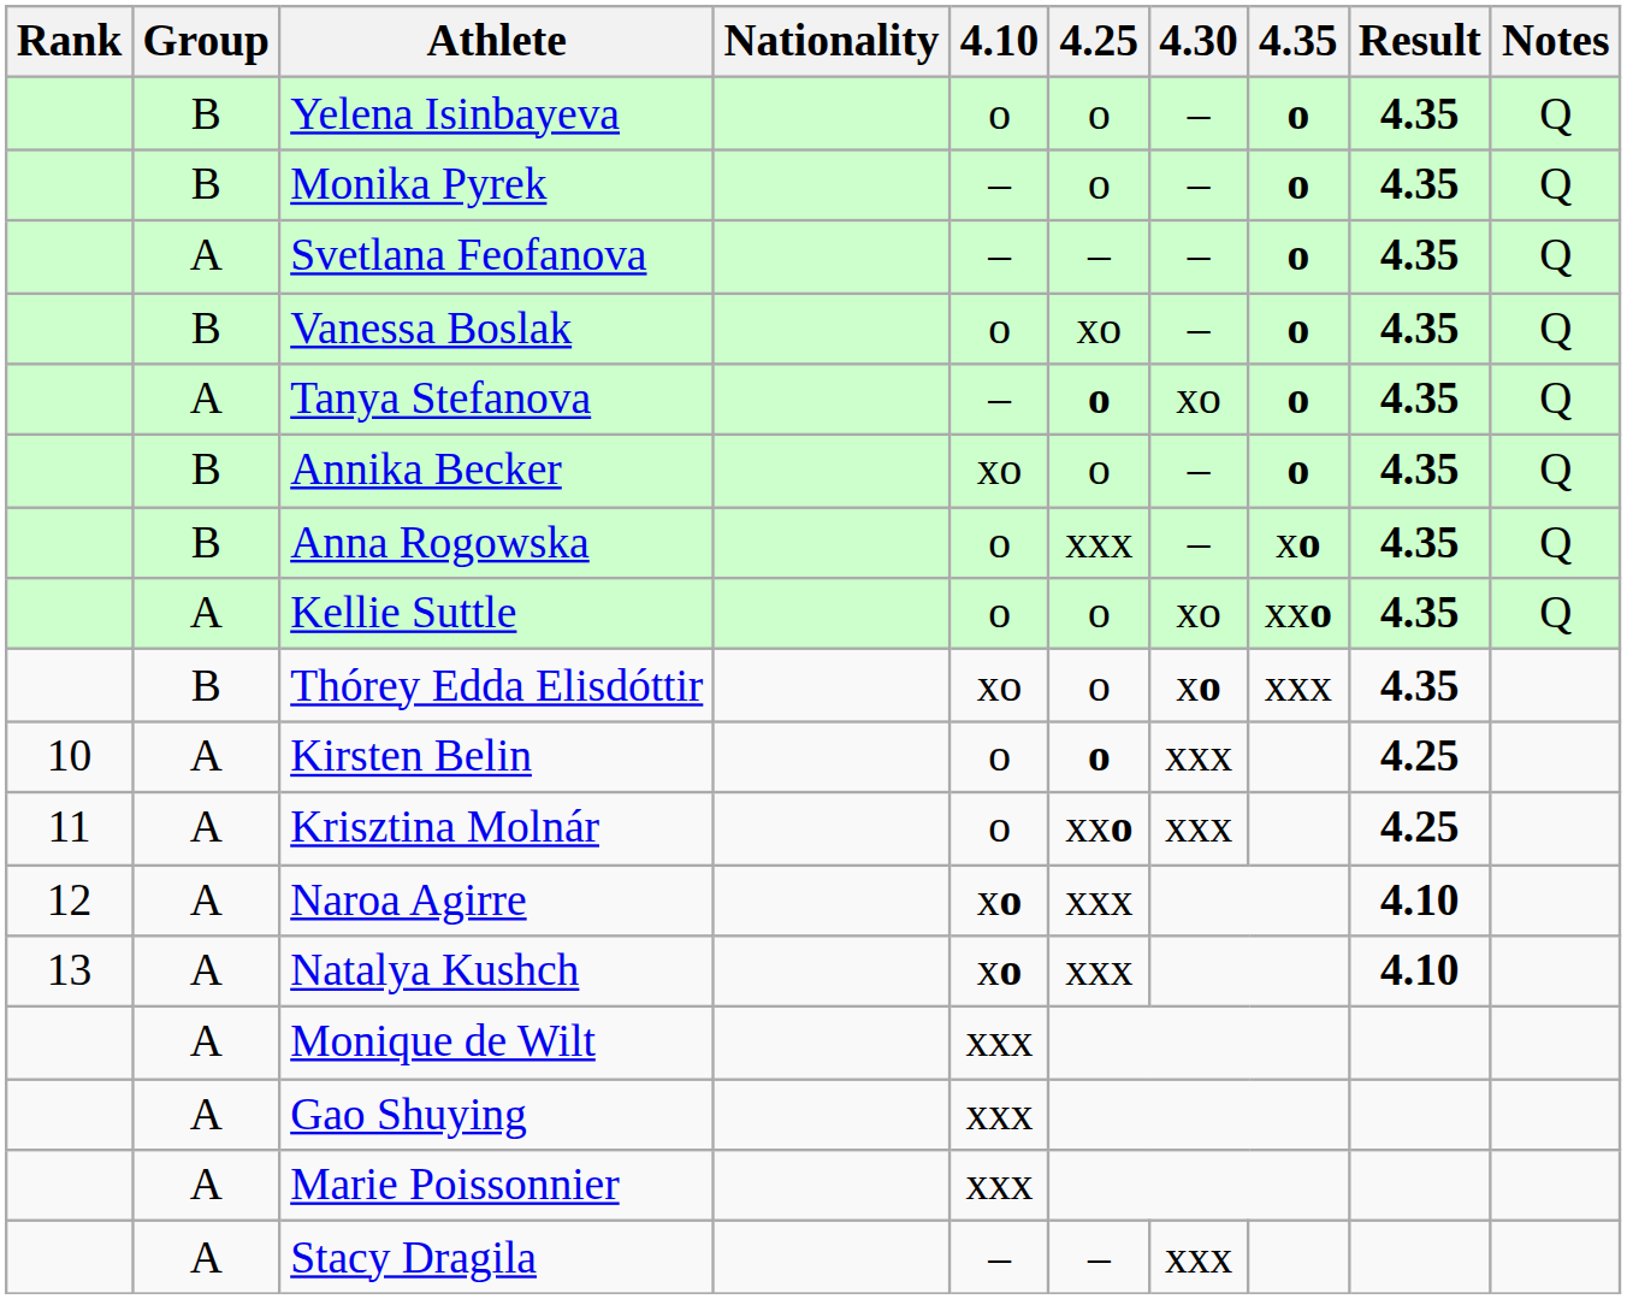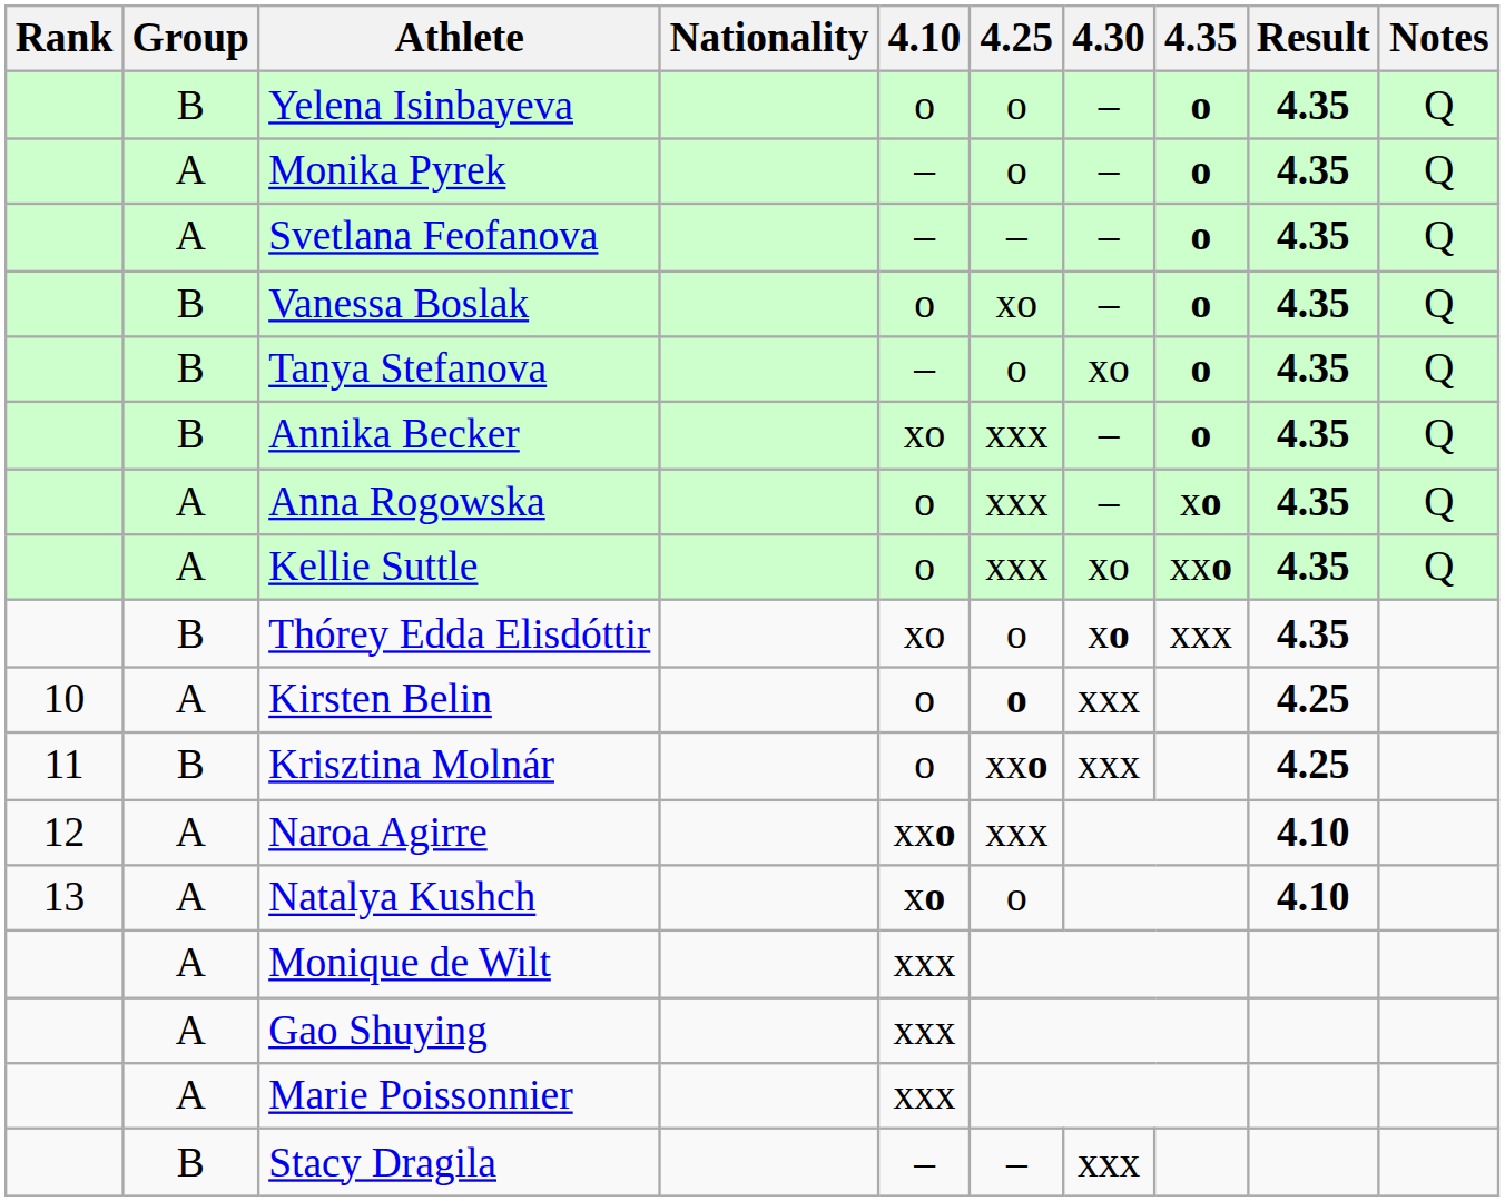Monika Pyrek | Group: B -> A
Tanya Stefanova | Group: A -> B
Tanya Stefanova | 4.25: bold -> normal
Annika Becker | 4.25: o -> xxx
Anna Rogowska | Group: B -> A
Kellie Suttle | 4.25: o -> xxx
Krisztina Molnár | Group: A -> B
Naroa Agirre | 4.10: xo -> xxo
Natalya Kushch | 4.25: xxx -> o
Stacy Dragila | Group: A -> B
